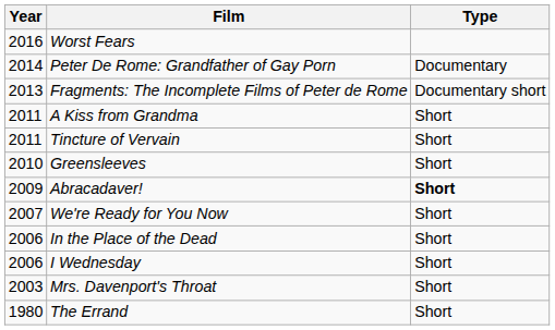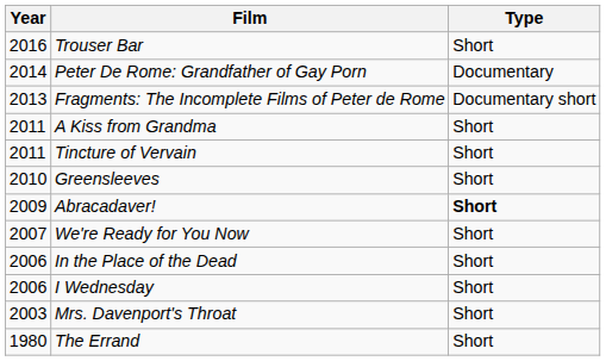- row: 2016 | Worst Fears
+ row: 2016 | Trouser Bar | Short
